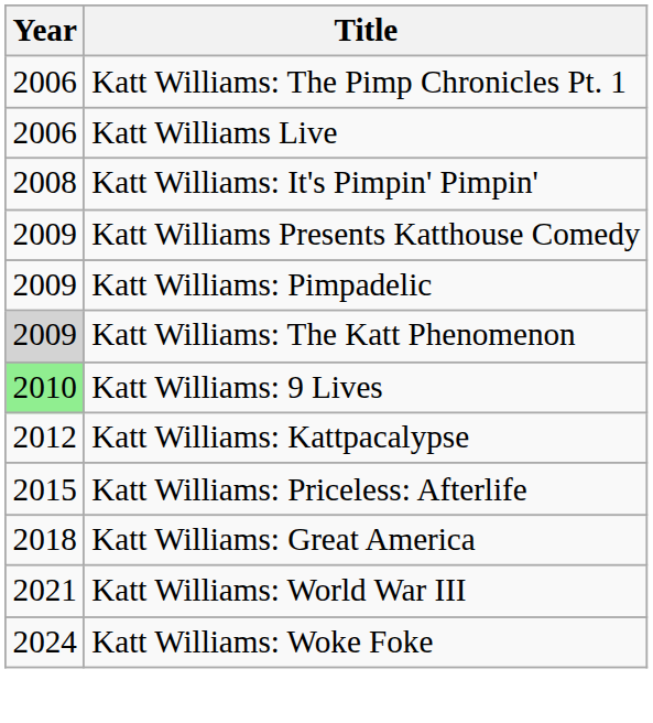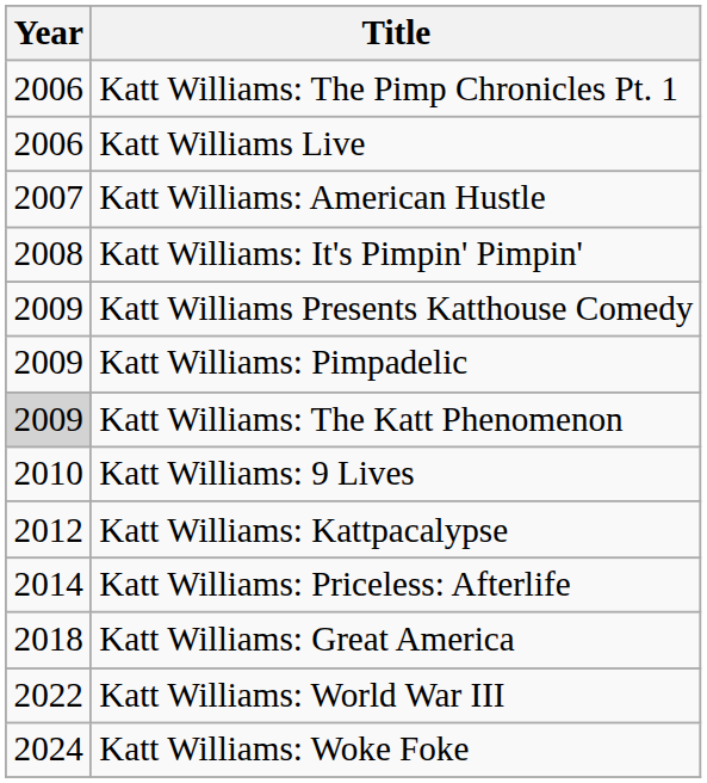+ row: 2007 | Katt Williams: American Hustle
Katt Williams: 9 Lives | Year: lightgreen background -> no background
Katt Williams: Priceless: Afterlife | Year: 2015 -> 2014
Katt Williams: World War III | Year: 2021 -> 2022
